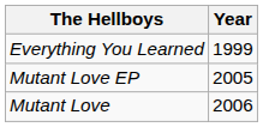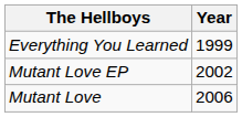Mutant Love EP | Year: 2005 -> 2002
